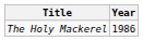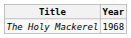The Holy Mackerel | Year: 1986 -> 1968
